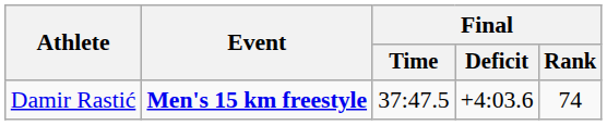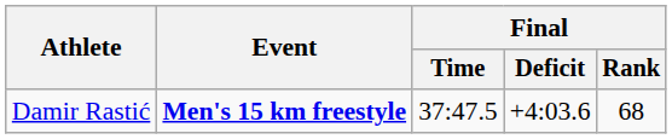Damir Rastić | Final / Rank: 74 -> 68
